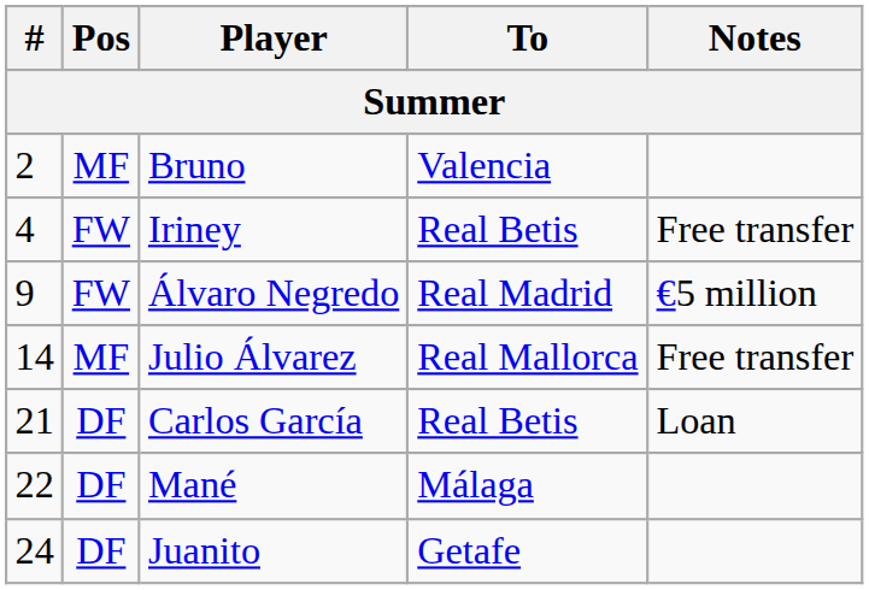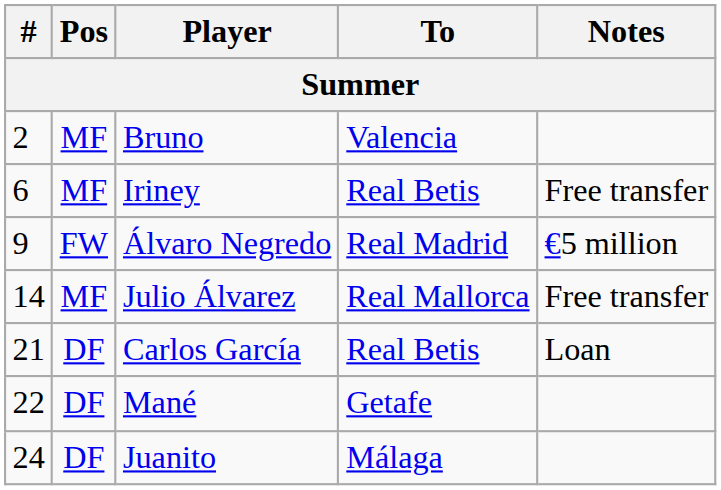Iriney | #: 4 -> 6
Iriney | Pos: FW -> MF
Mané | To: Málaga -> Getafe
Juanito | To: Getafe -> Málaga
